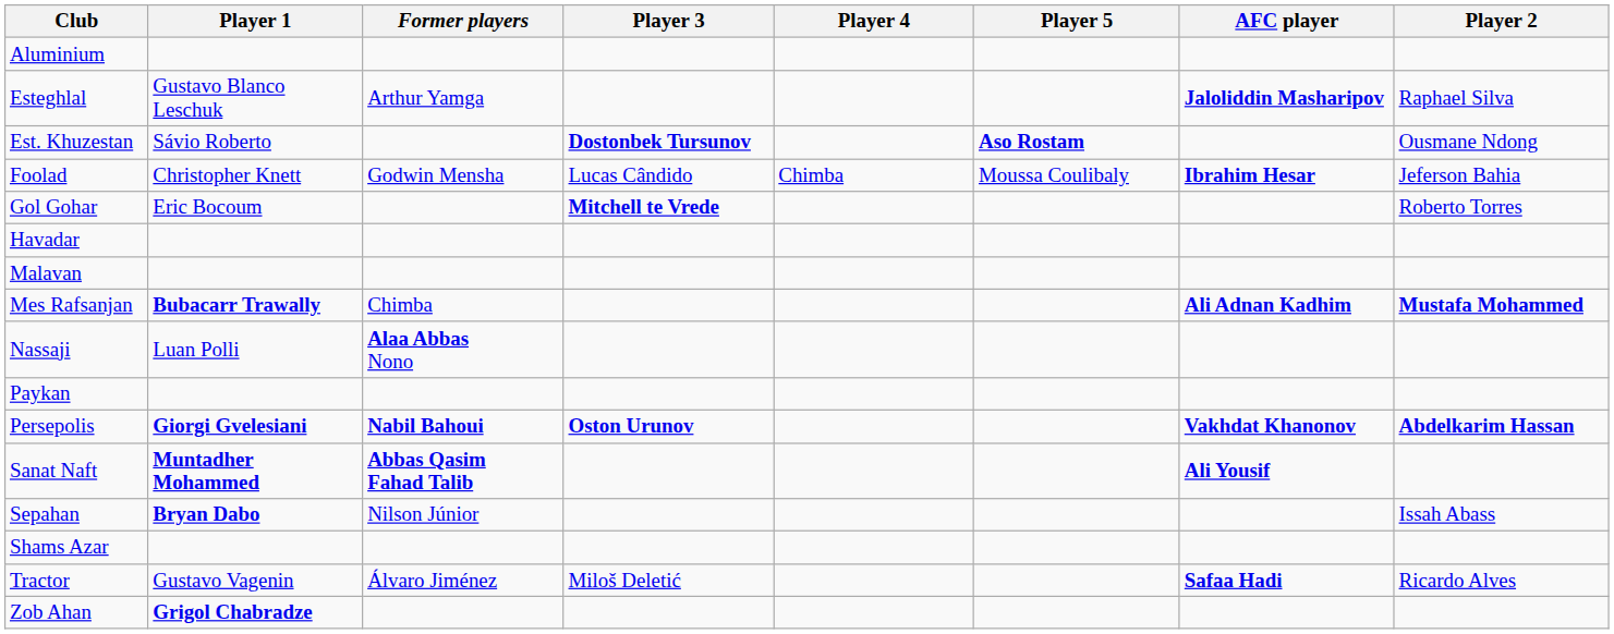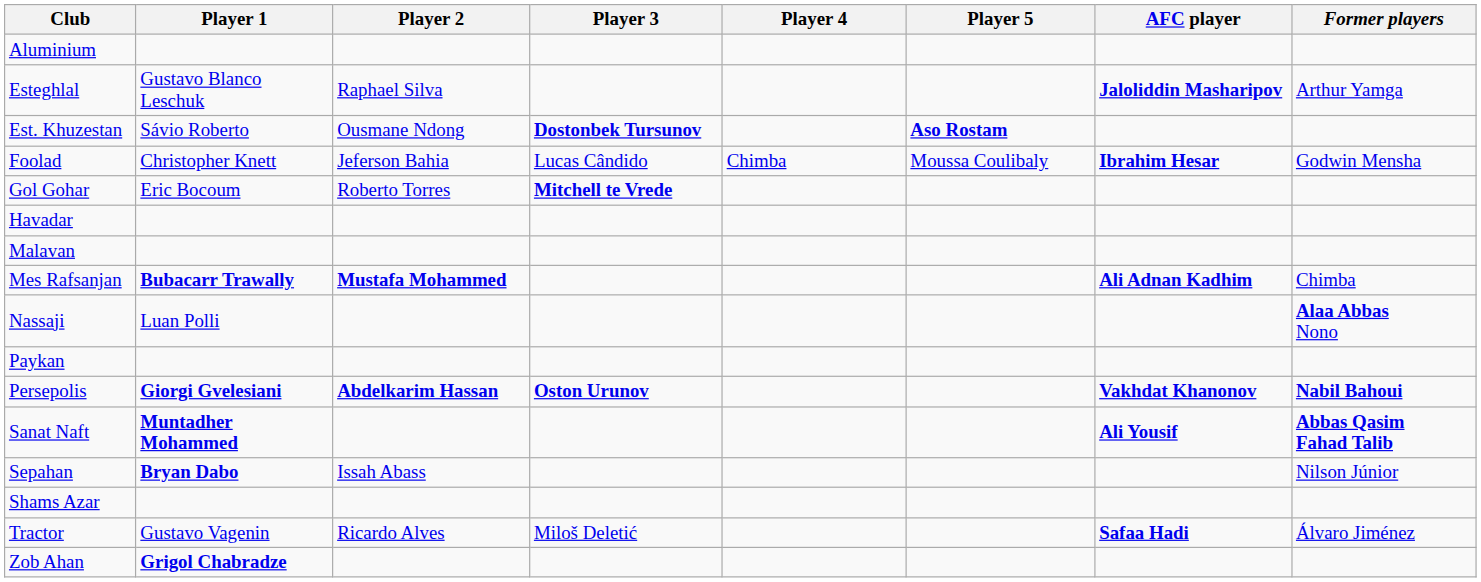columns swapped: Player 2 <-> Former players
